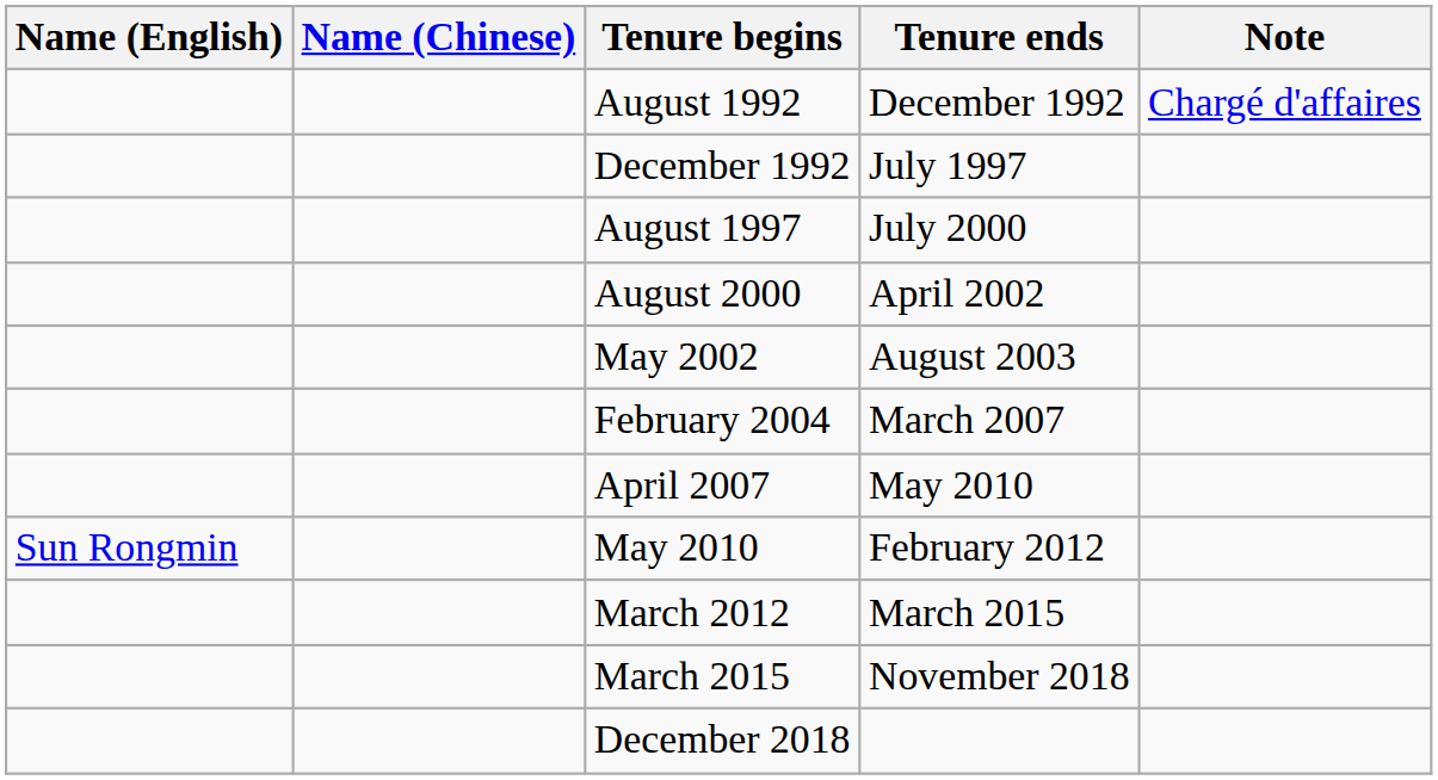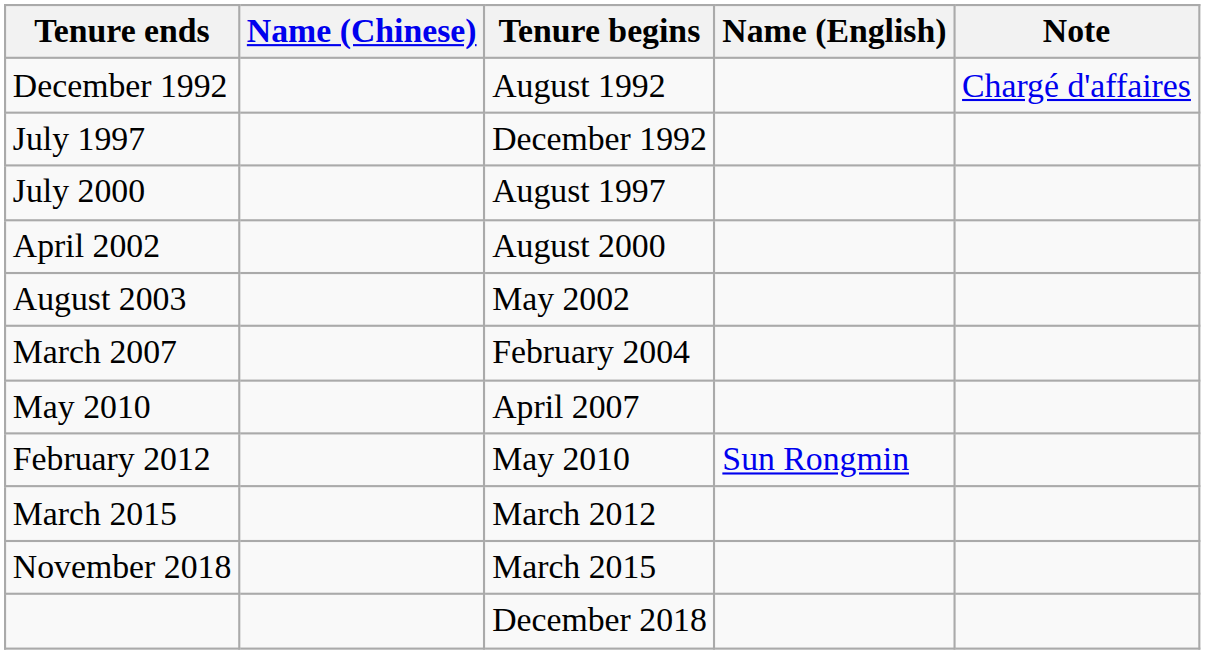columns swapped: Name (English) <-> Tenure ends
